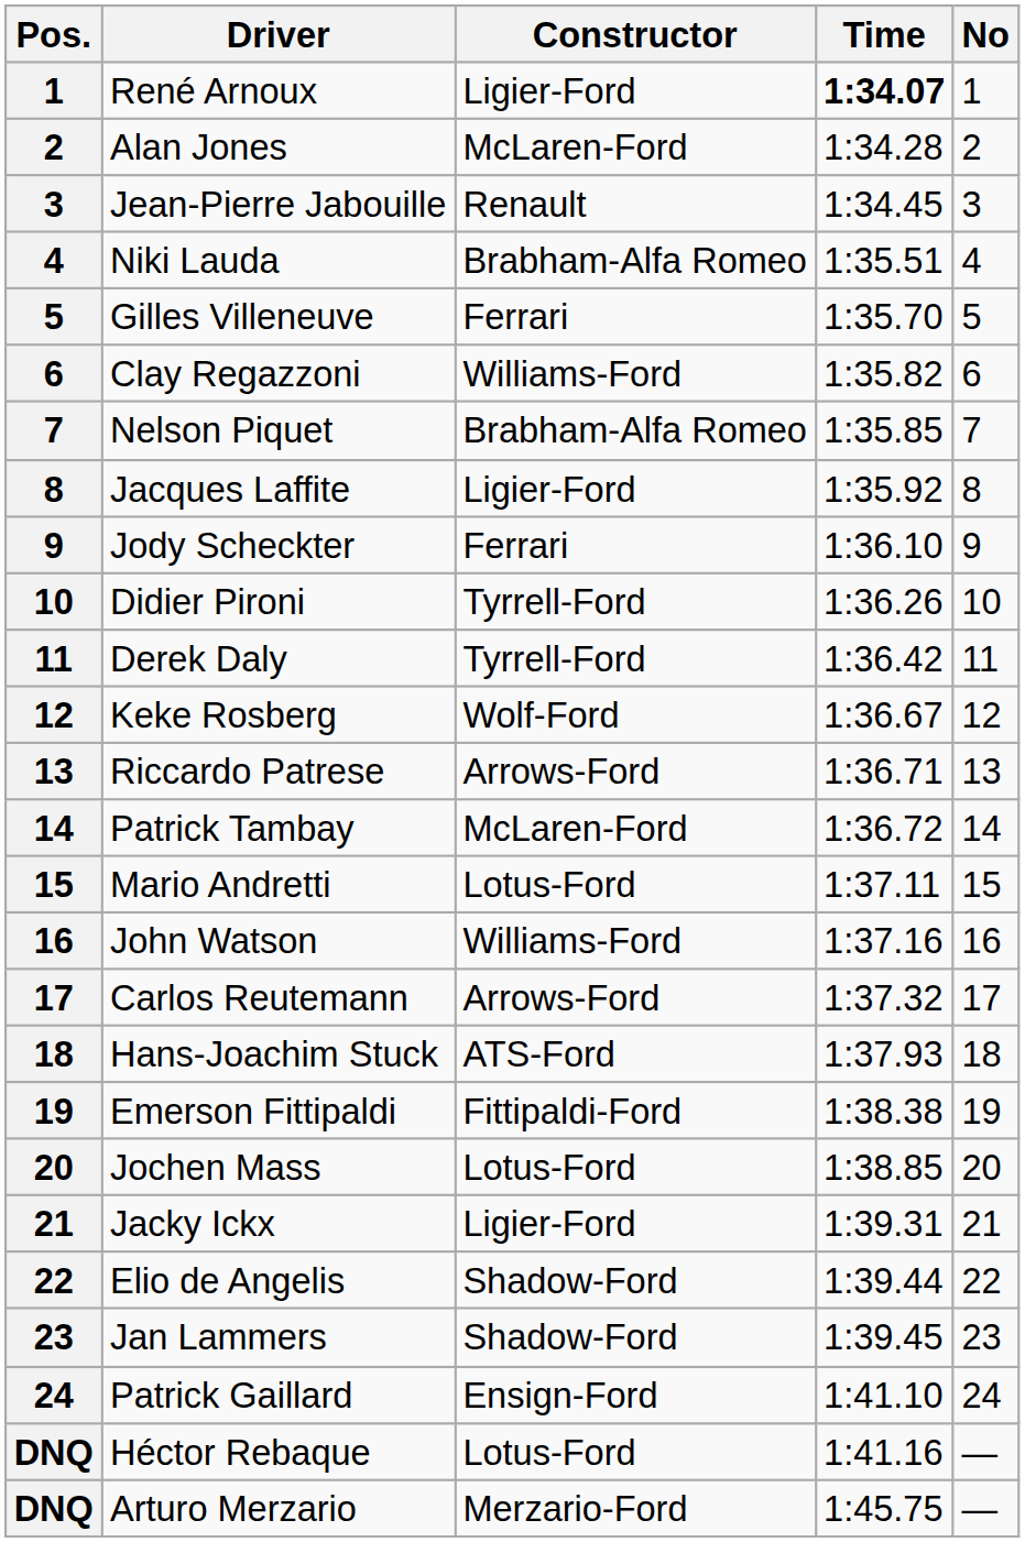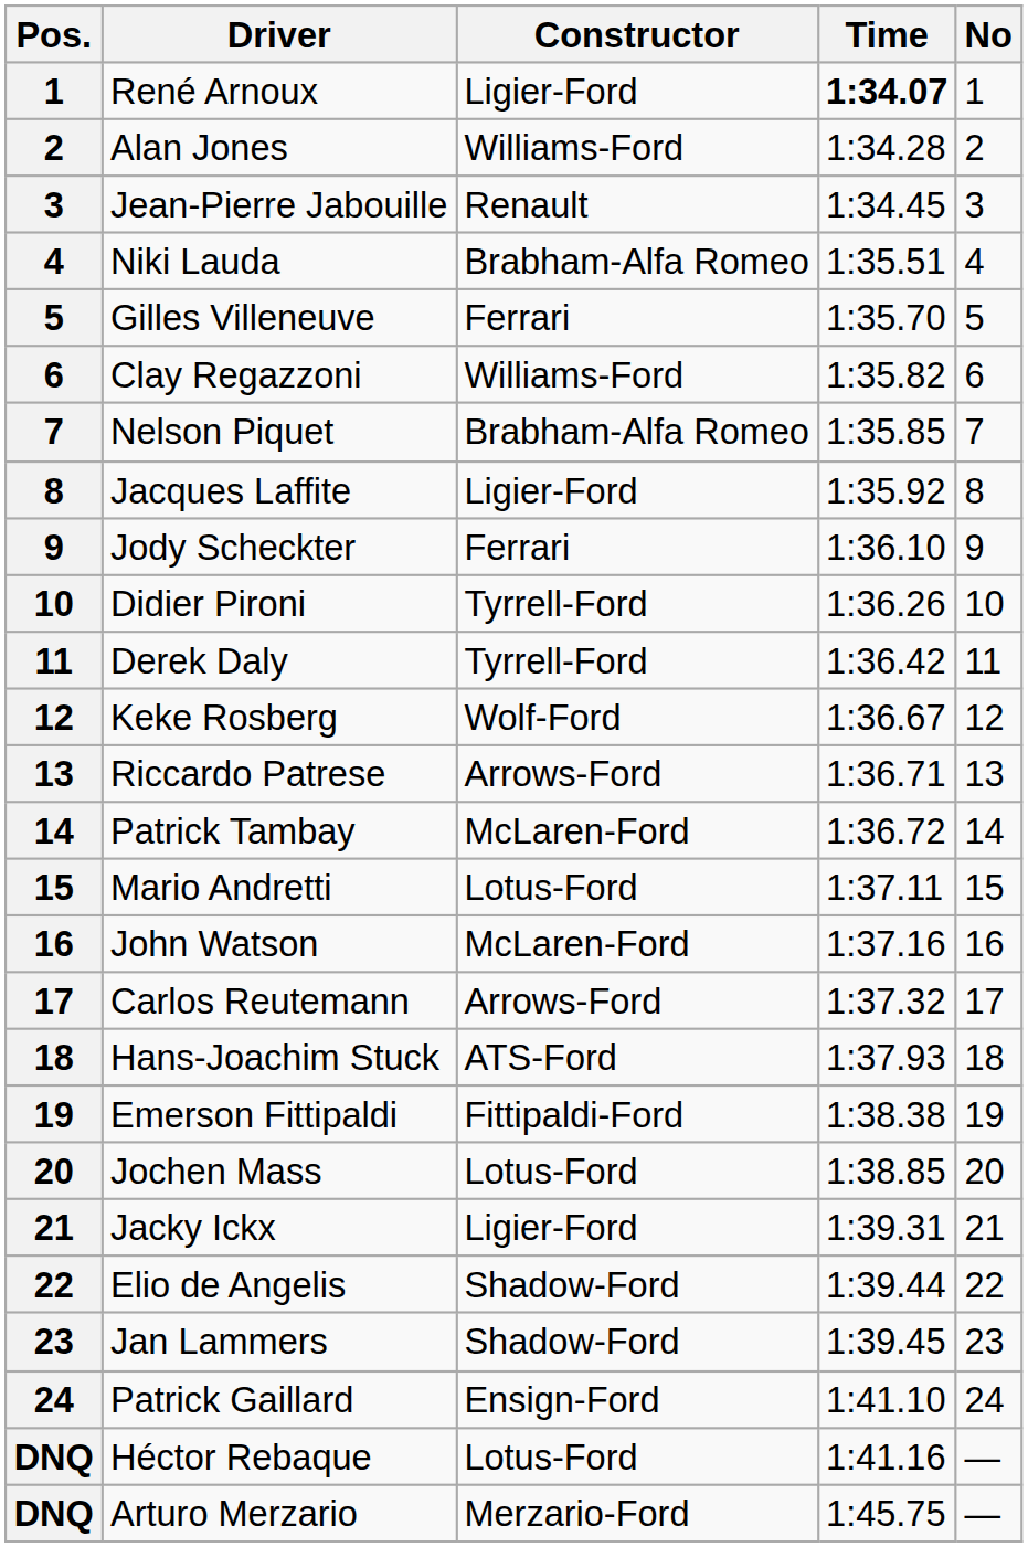Alan Jones | Constructor: McLaren-Ford -> Williams-Ford
John Watson | Constructor: Williams-Ford -> McLaren-Ford
